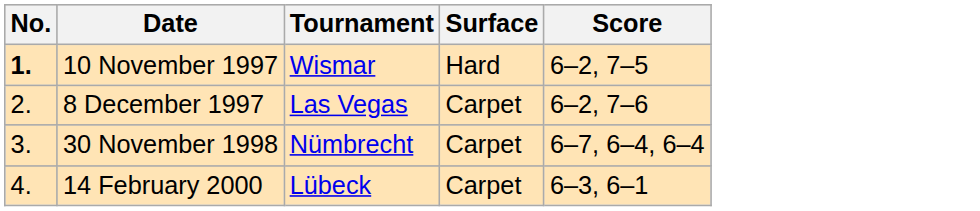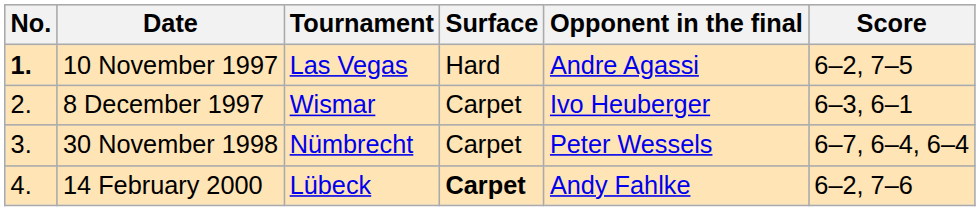+ column: Opponent in the final | Andre Agassi | Ivo Heuberger | Peter Wessels | Andy Fahlke
10 November 1997 | Tournament: Wismar -> Las Vegas
8 December 1997 | Tournament: Las Vegas -> Wismar
8 December 1997 | Score: 6–2, 7–6 -> 6–3, 6–1
14 February 2000 | Surface: normal -> bold
14 February 2000 | Score: 6–3, 6–1 -> 6–2, 7–6
